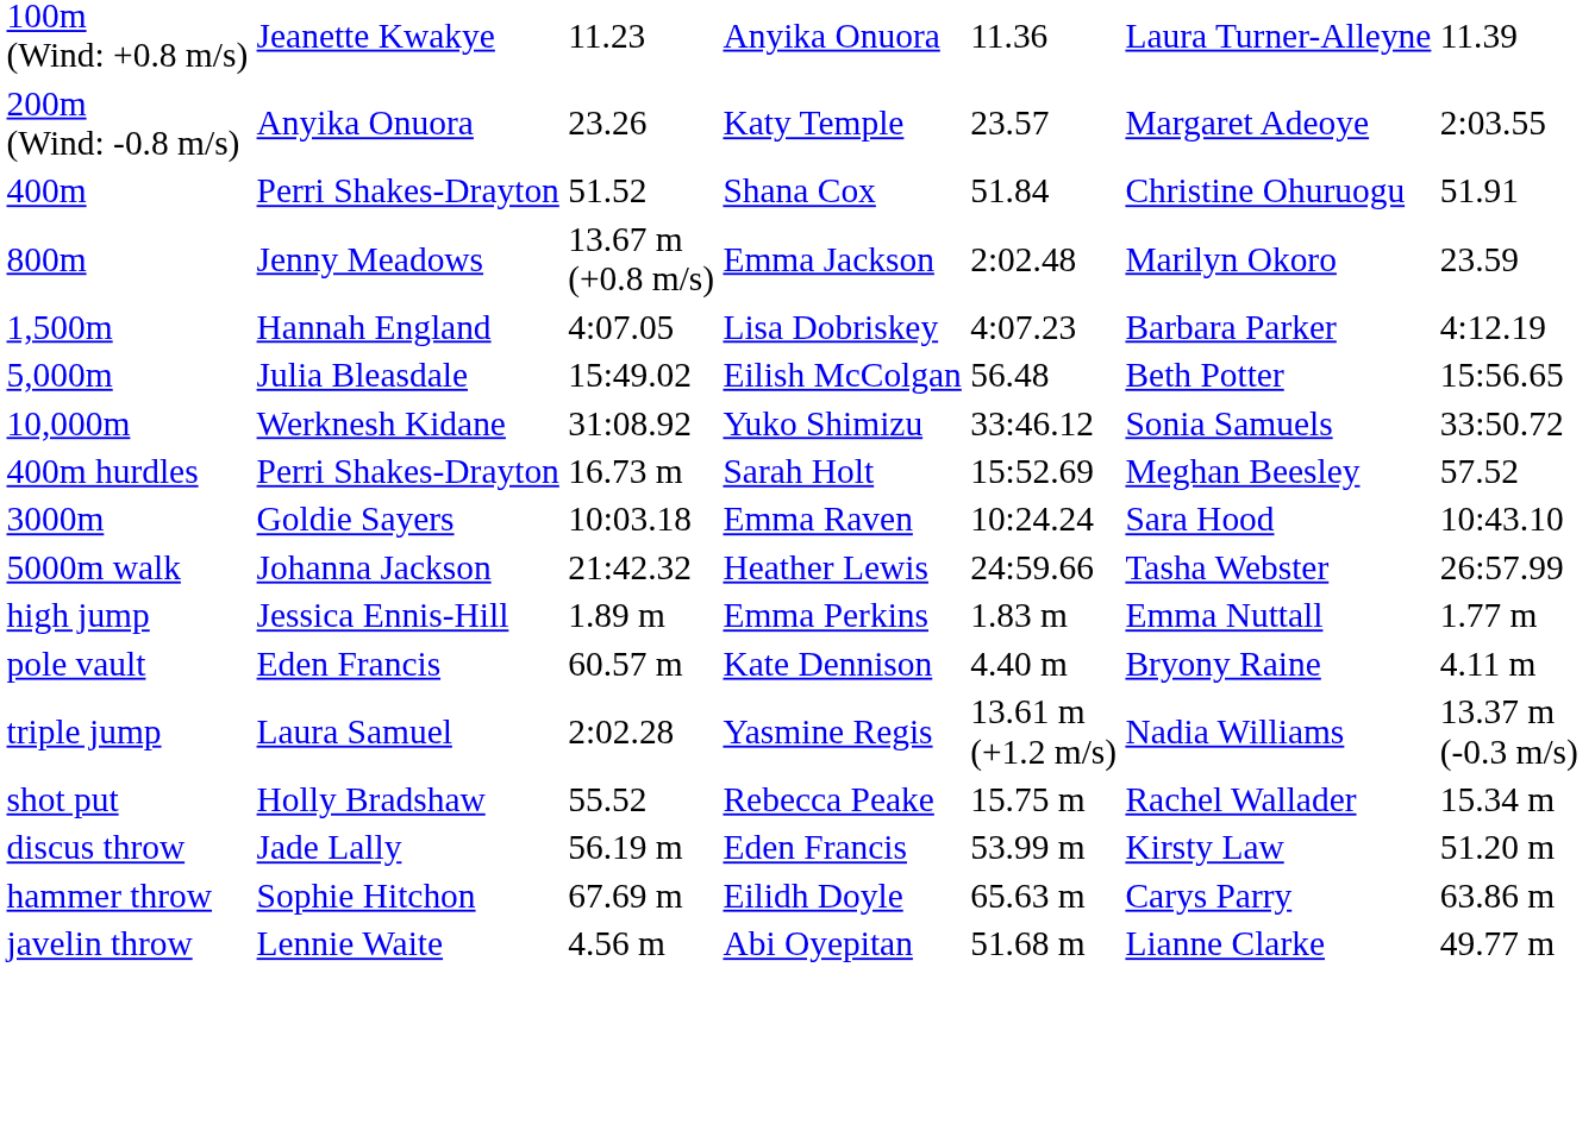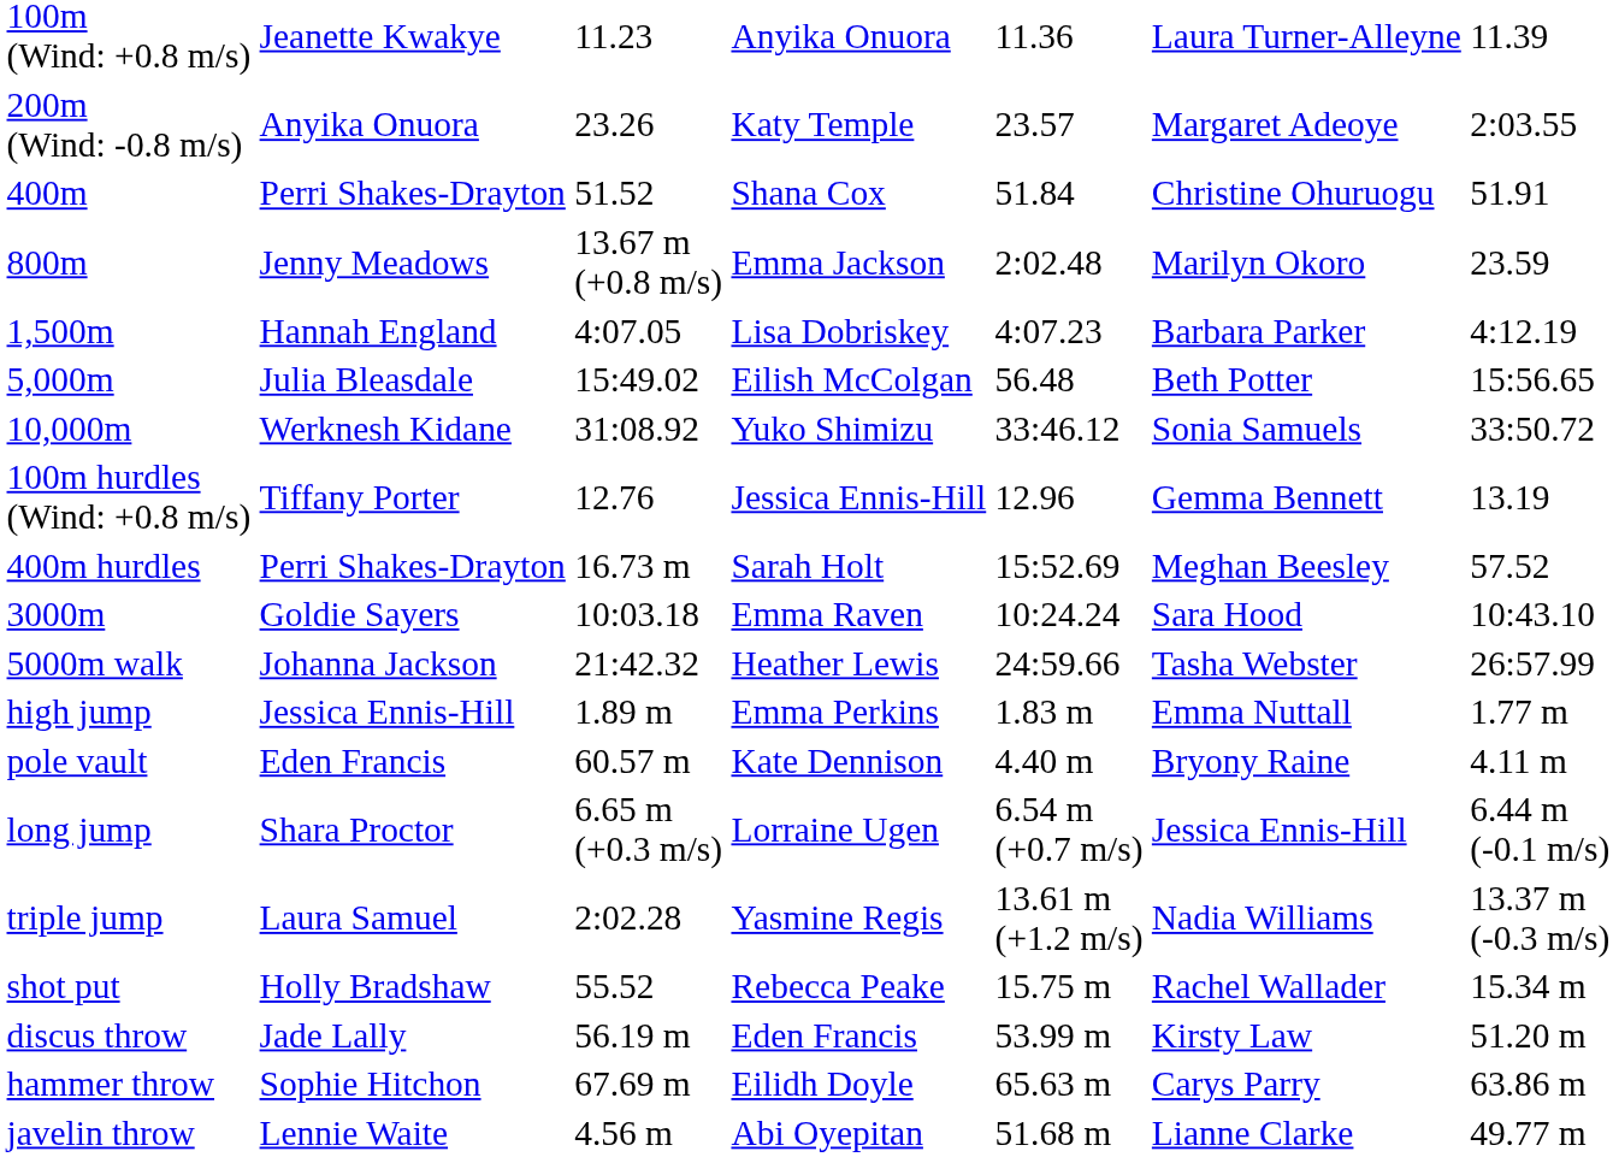+ row: 100m hurdles (Wind: +0.8 m/s) | Tiffany Porter | 12.76 | Jessica Ennis-Hill | 12.96 | Gemma Bennett | 13.19
+ row: long jump | Shara Proctor | 6.65 m (+0.3 m/s) | Lorraine Ugen | 6.54 m (+0.7 m/s) | Jessica Ennis-Hill | 6.44 m (-0.1 m/s)
